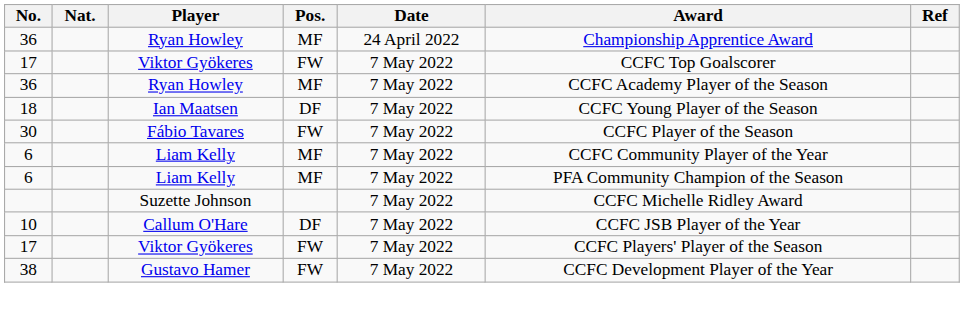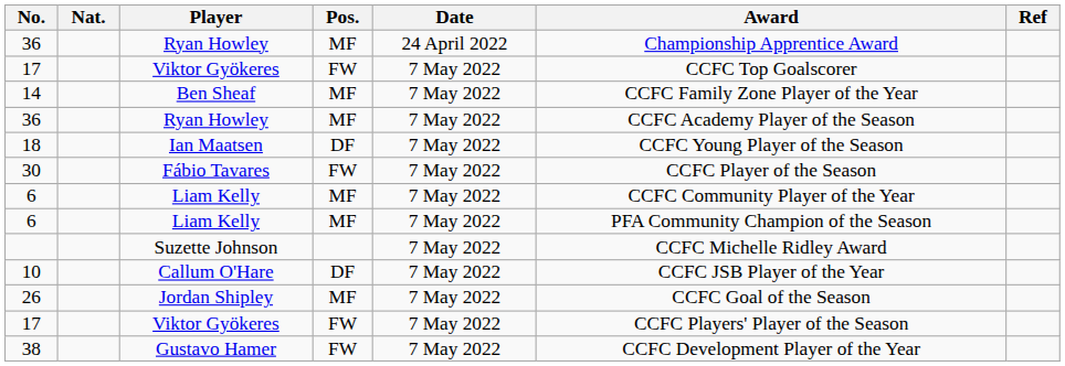+ row: 14 | Ben Sheaf | MF | 7 May 2022 | CCFC Family Zone Player of the Year
+ row: 26 | Jordan Shipley | MF | 7 May 2022 | CCFC Goal of the Season
